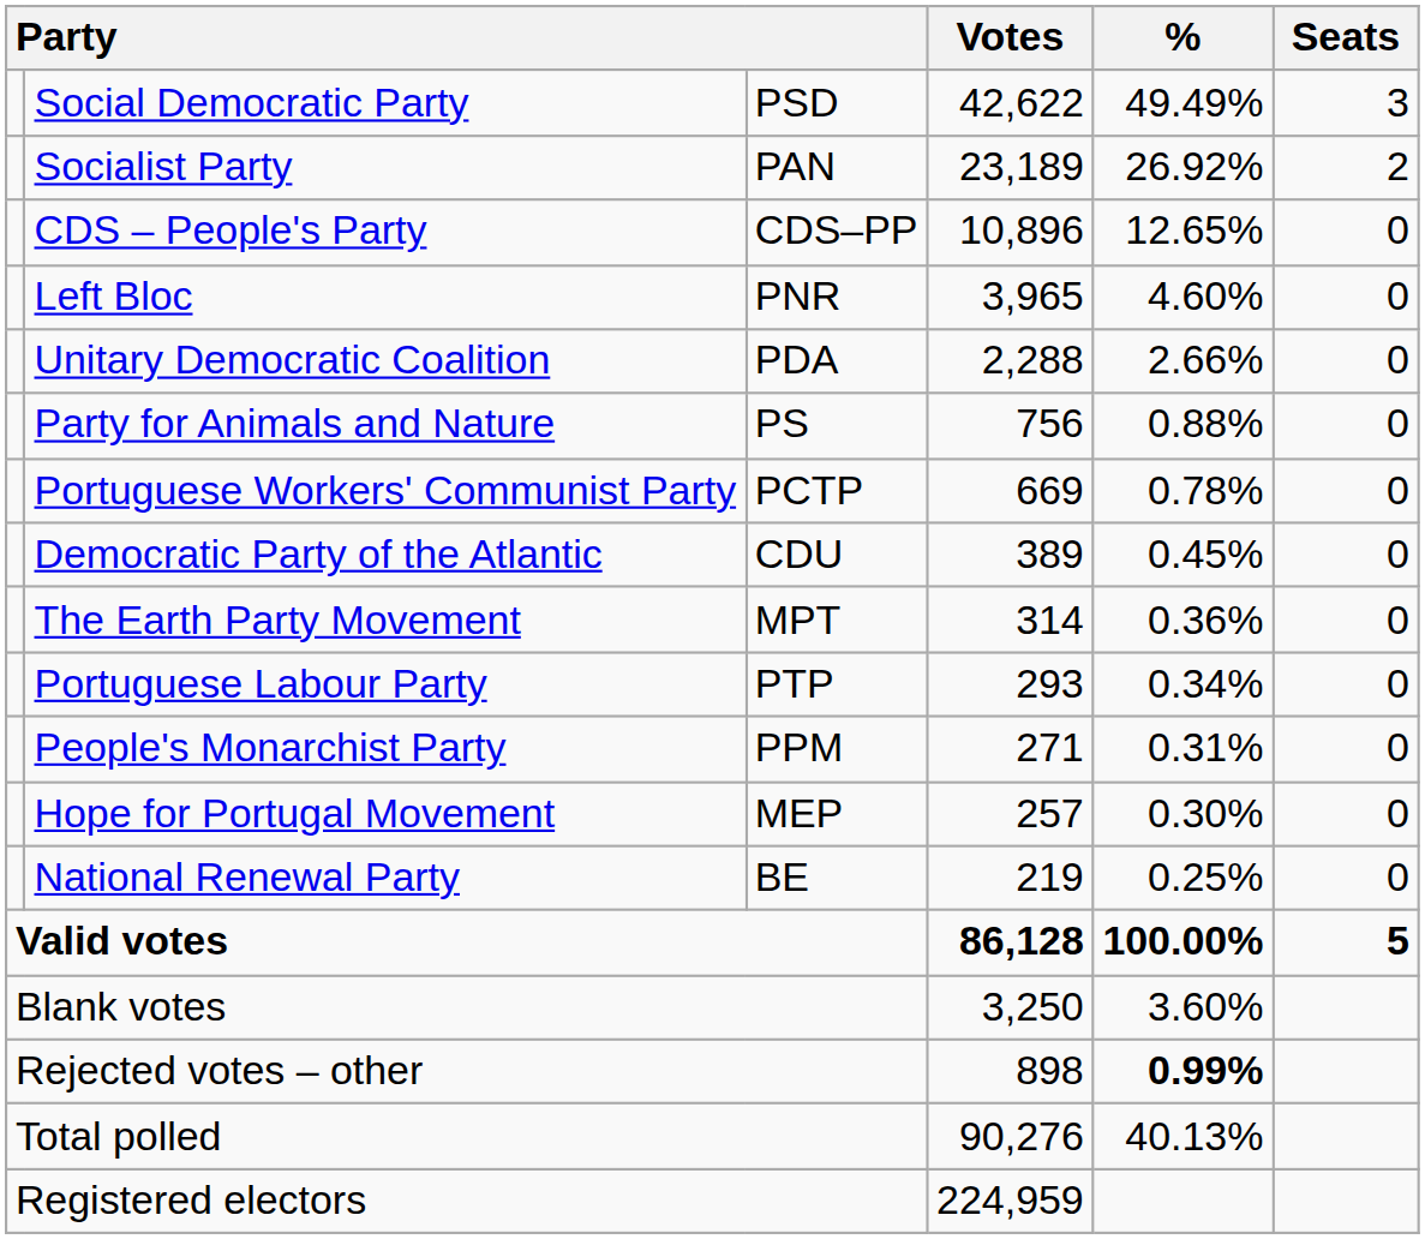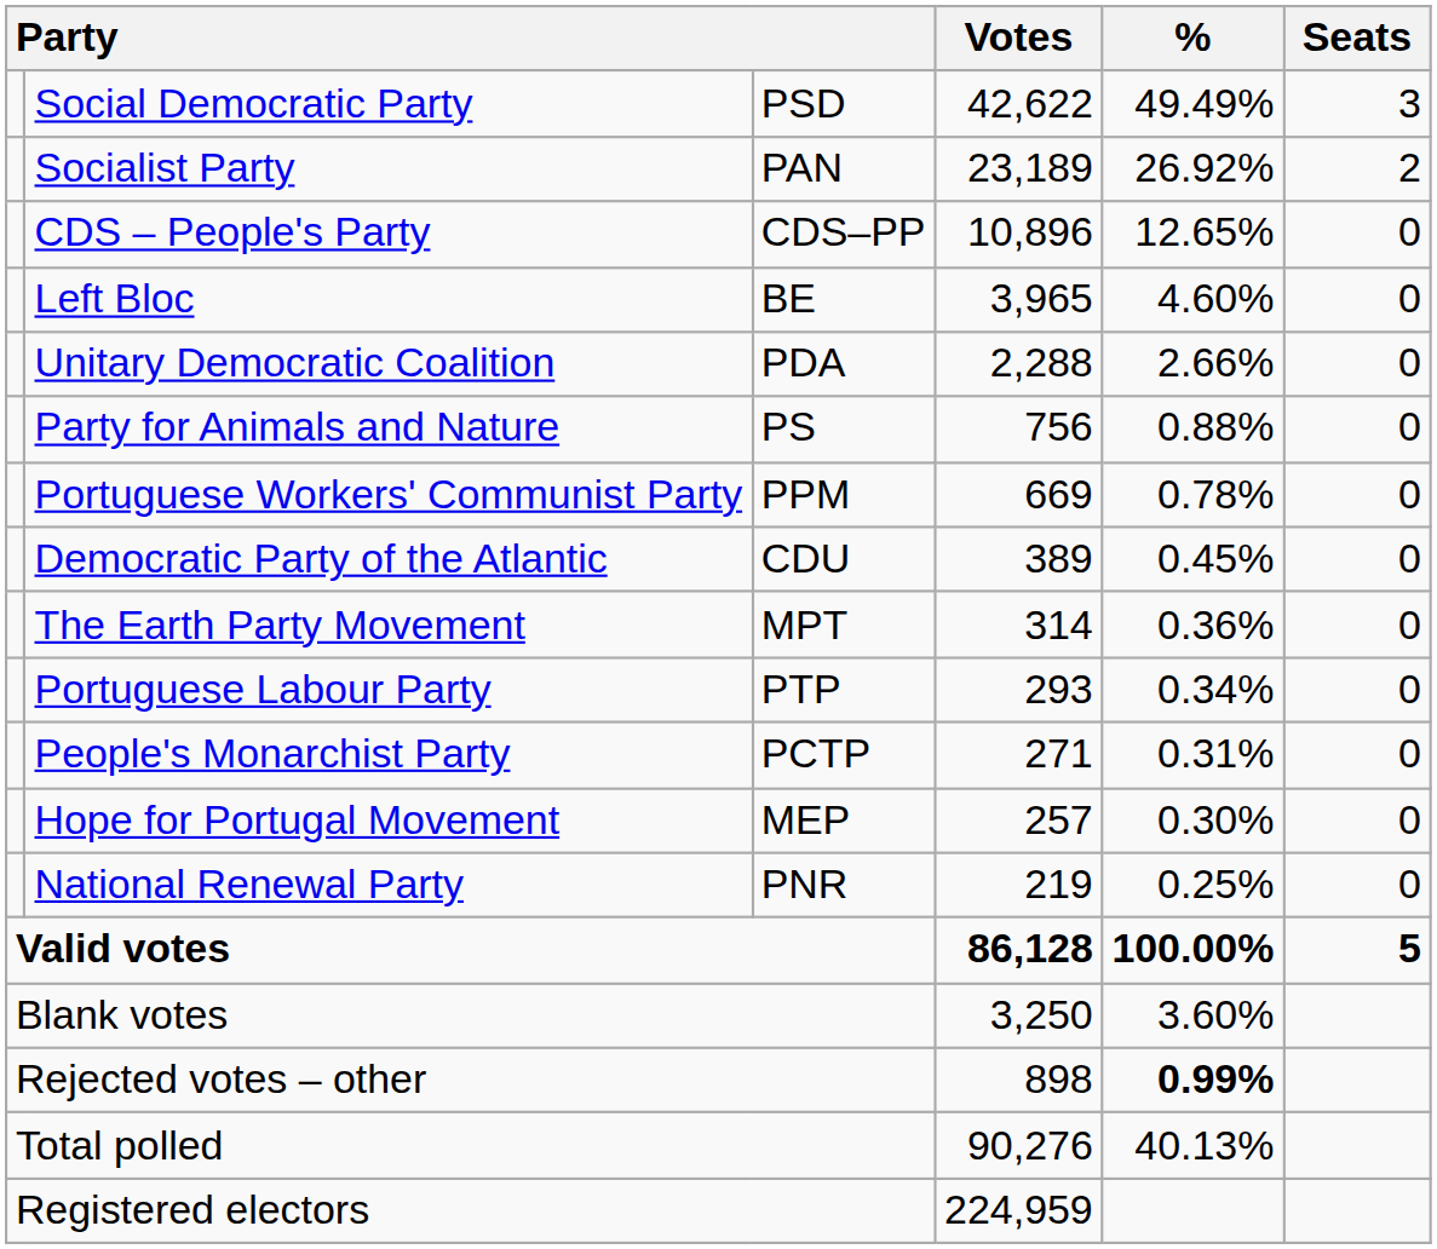Left Bloc | column 3: PNR -> BE
Portuguese Workers' Communist Party | column 3: PCTP -> PPM
People's Monarchist Party | column 3: PPM -> PCTP
National Renewal Party | column 3: BE -> PNR
